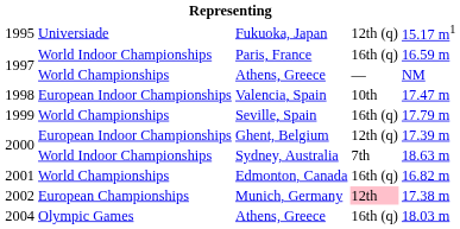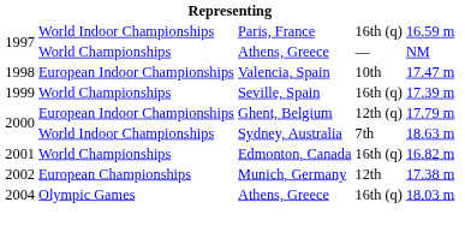- row: 1995 | Universiade | Fukuoka, Japan | 12th (q) | 15.17 m1
Seville, Spain | column 5: 17.79 m -> 17.39 m
Ghent, Belgium | column 5: 17.39 m -> 17.79 m
Munich, Germany | column 4: pink background -> no background
